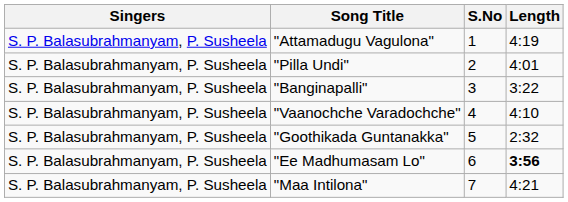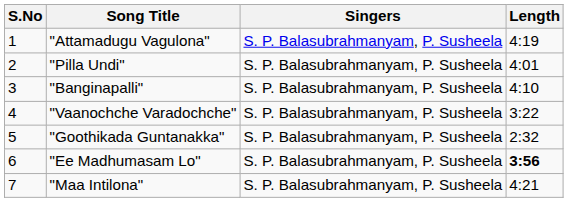columns swapped: S.No <-> Singers
"Banginapalli" | Length: 3:22 -> 4:10
"Vaanochche Varadochche" | Length: 4:10 -> 3:22
